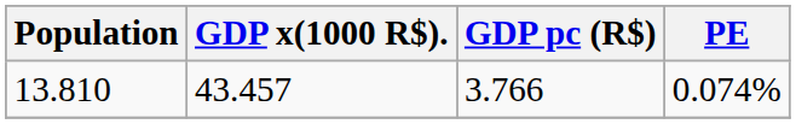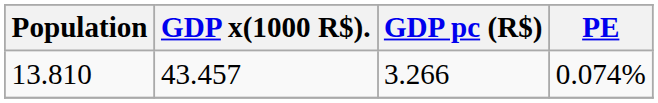13.810 | GDP pc (R$): 3.766 -> 3.266
